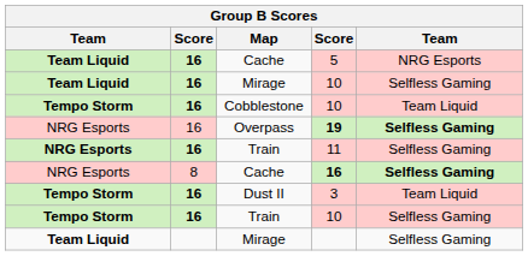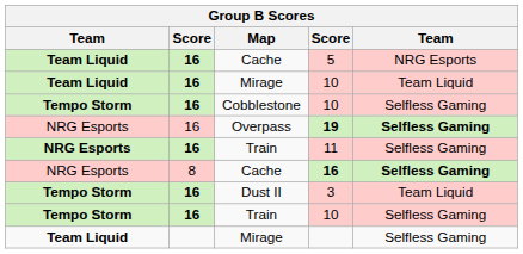Mirage / 10 | column 5: Selfless Gaming -> Team Liquid
Cobblestone / 10 | column 5: Team Liquid -> Selfless Gaming
